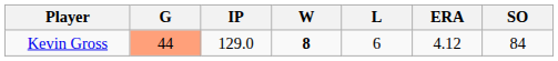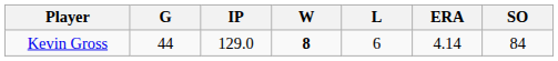Kevin Gross | G: lightsalmon background -> no background
Kevin Gross | ERA: 4.12 -> 4.14
